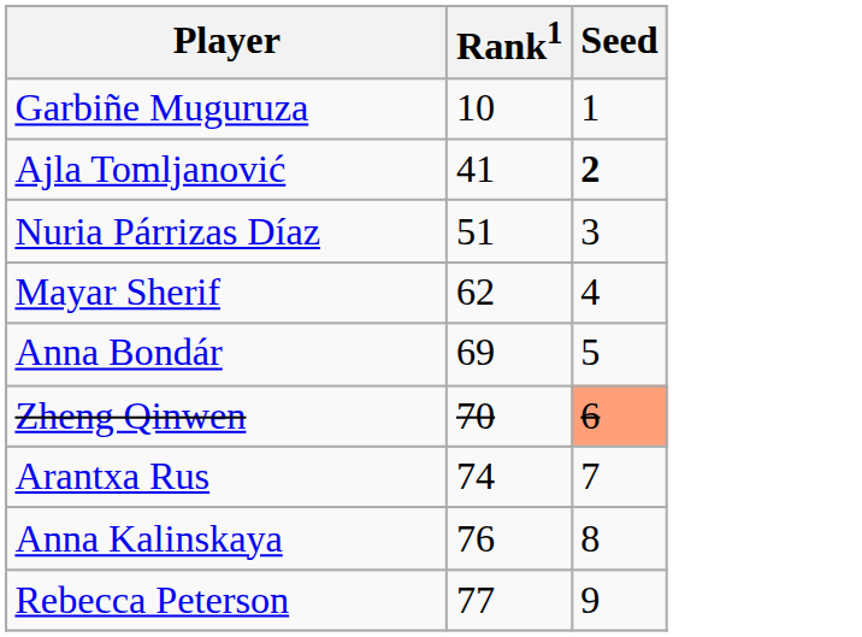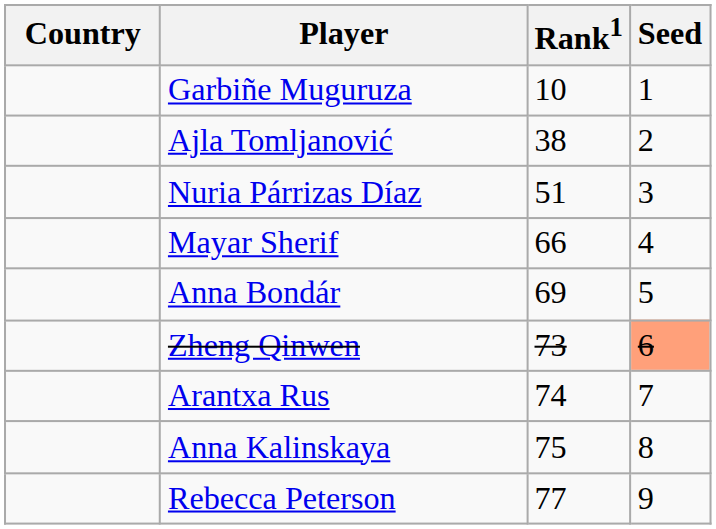+ column: Country
Ajla Tomljanović | Rank1: 41 -> 38
Ajla Tomljanović | Seed: bold -> normal
Mayar Sherif | Rank1: 62 -> 66
Zheng Qinwen | Rank1: 70 -> 73
Anna Kalinskaya | Rank1: 76 -> 75
